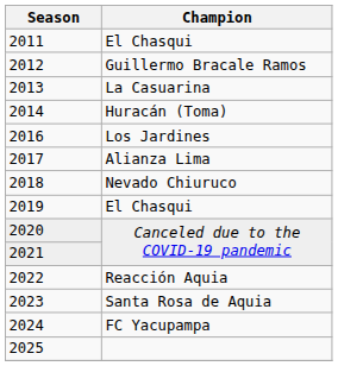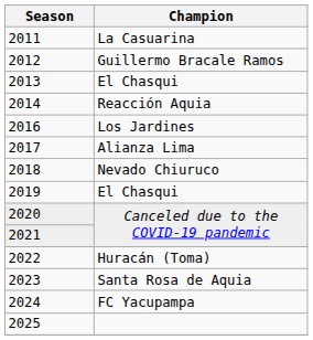2011 | Champion: El Chasqui -> La Casuarina
2013 | Champion: La Casuarina -> El Chasqui
2014 | Champion: Huracán (Toma) -> Reacción Aquia
2022 | Champion: Reacción Aquia -> Huracán (Toma)
